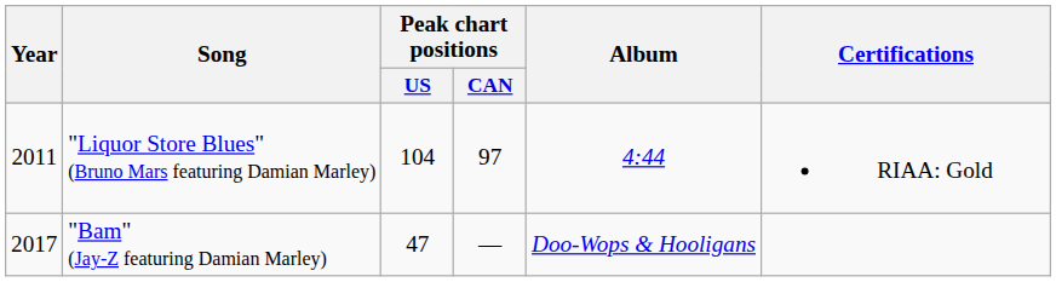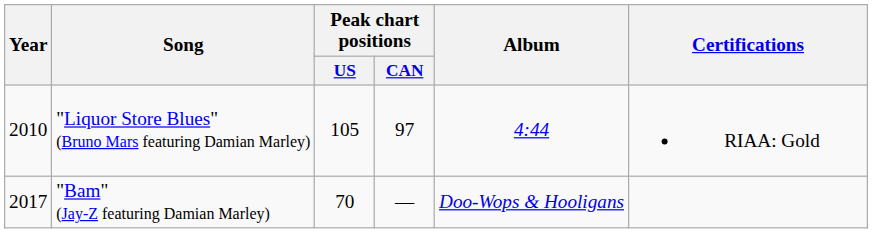"Liquor Store Blues" (Bruno Mars featuring Damian Marley) | Year: 2011 -> 2010
"Liquor Store Blues" (Bruno Mars featuring Damian Marley) | Peak chart positions / US: 104 -> 105
"Bam" (Jay-Z featuring Damian Marley) | Peak chart positions / US: 47 -> 70
